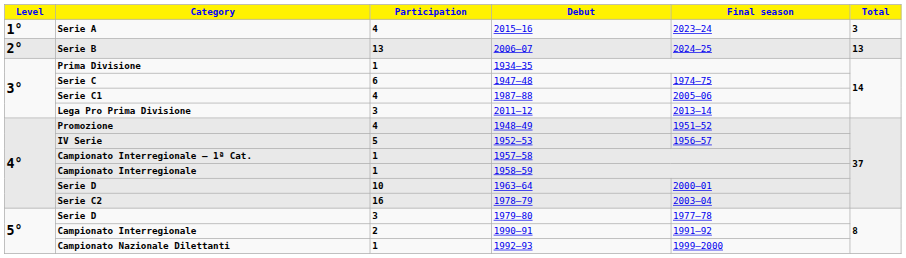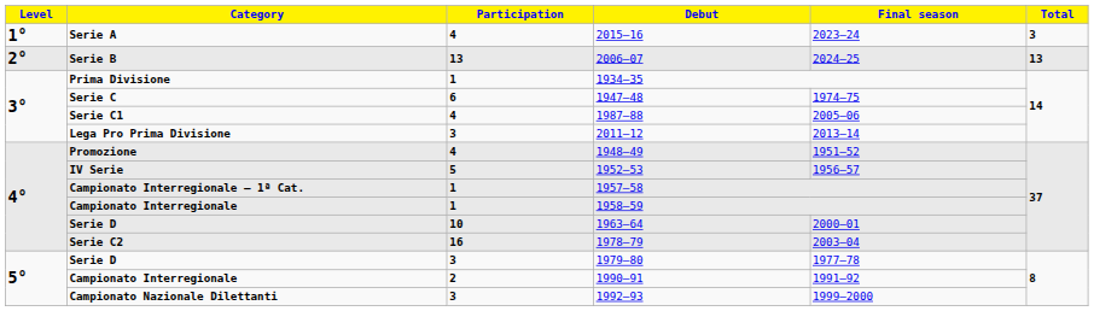1992–93 | Participation: 1 -> 3
